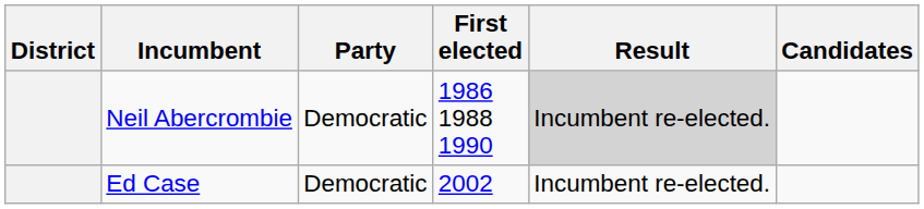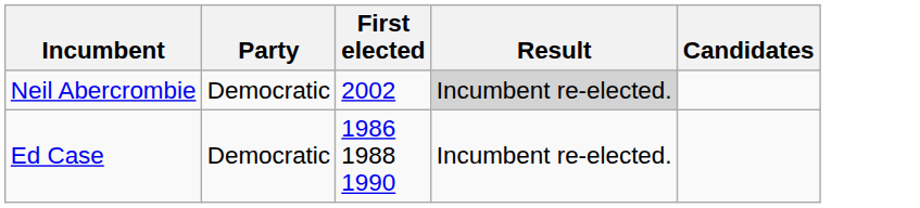- column: District
Neil Abercrombie | First elected: 1986 1988 1990 -> 2002
Ed Case | First elected: 2002 -> 1986 1988 1990
